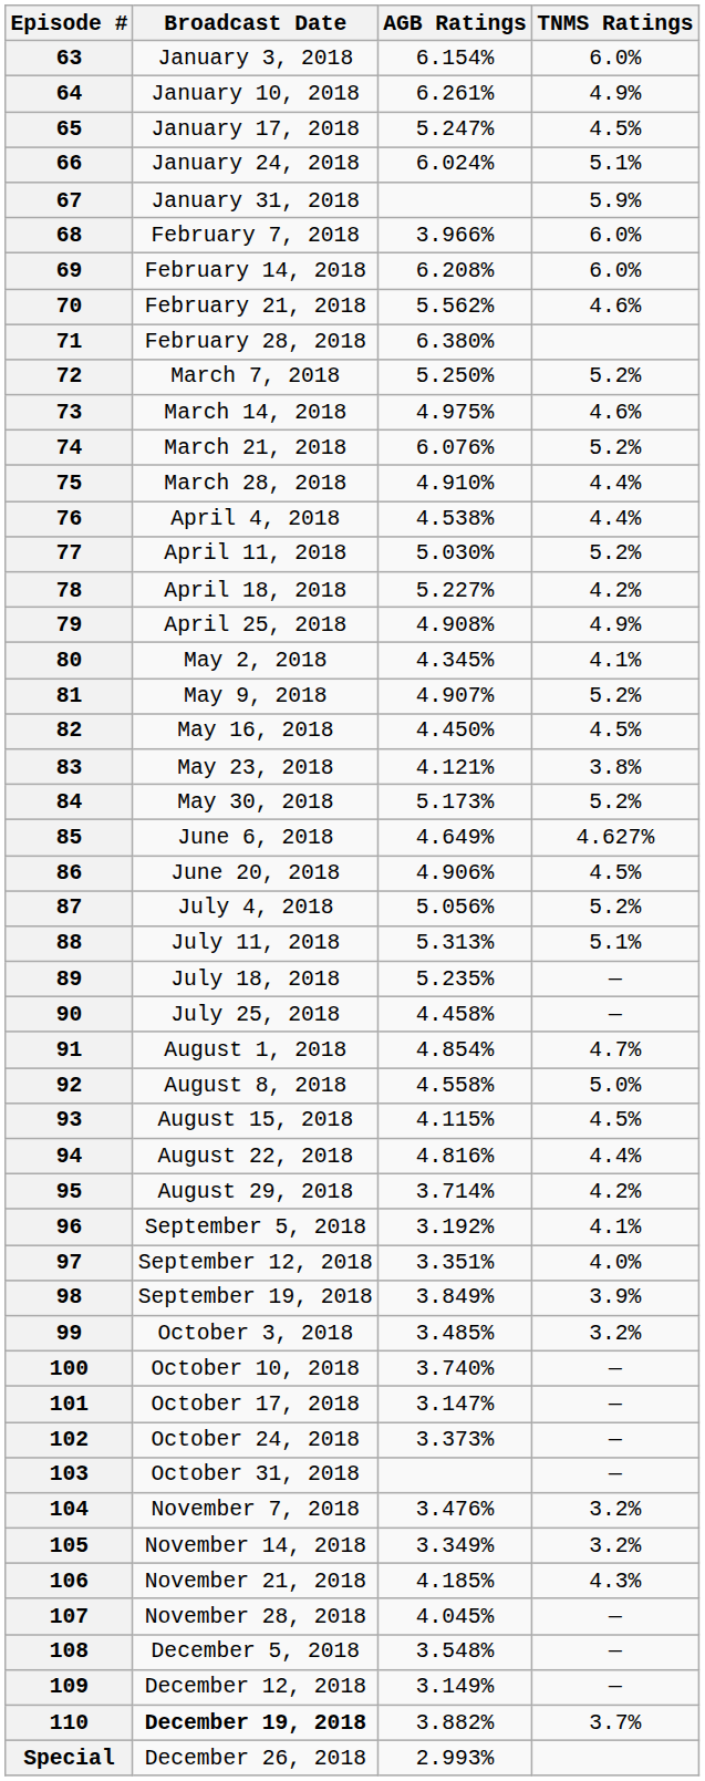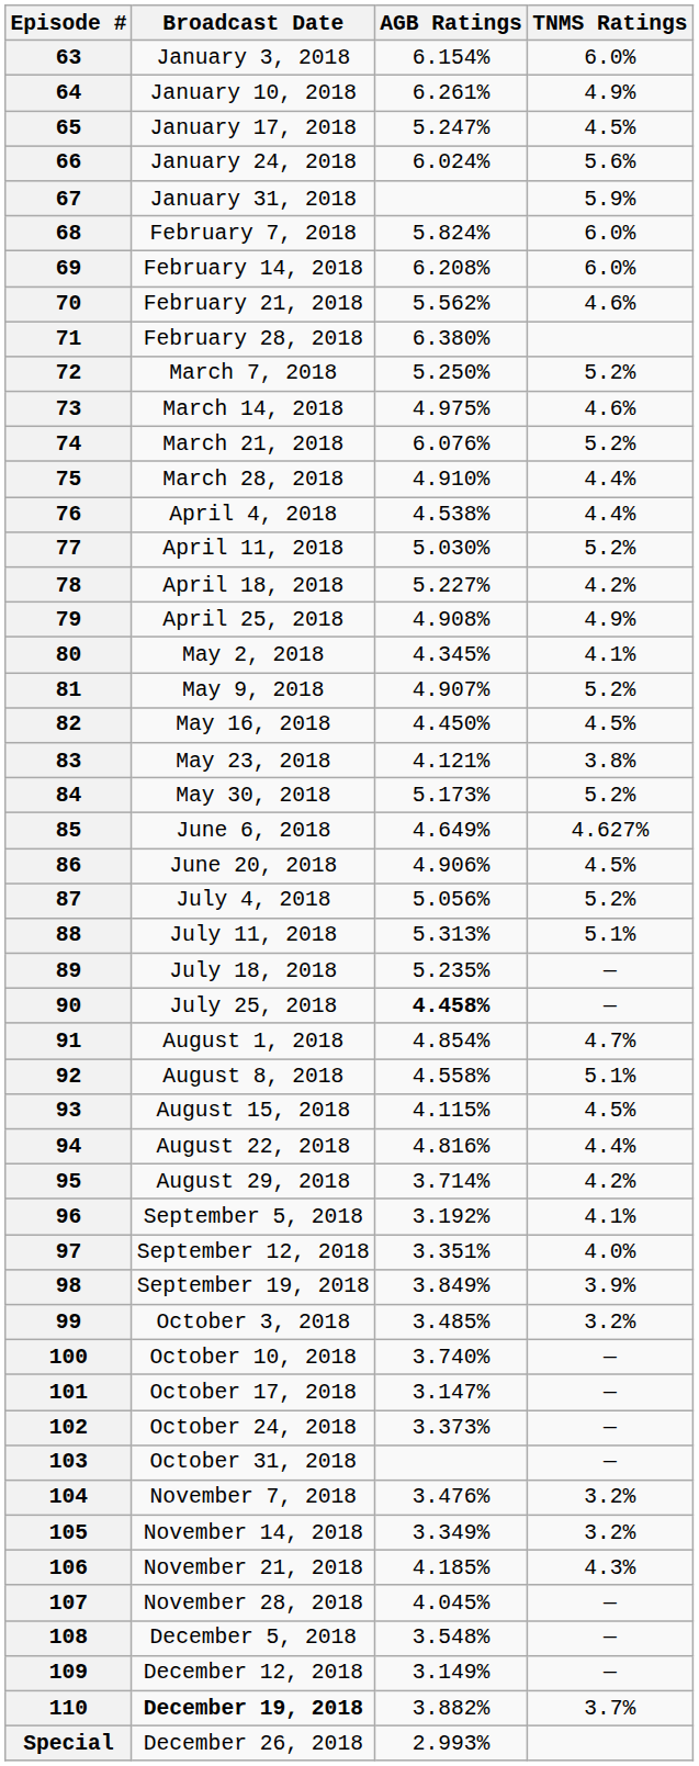66 | TNMS Ratings: 5.1% -> 5.6%
68 | AGB Ratings: 3.966% -> 5.824%
90 | AGB Ratings: normal -> bold
92 | TNMS Ratings: 5.0% -> 5.1%
